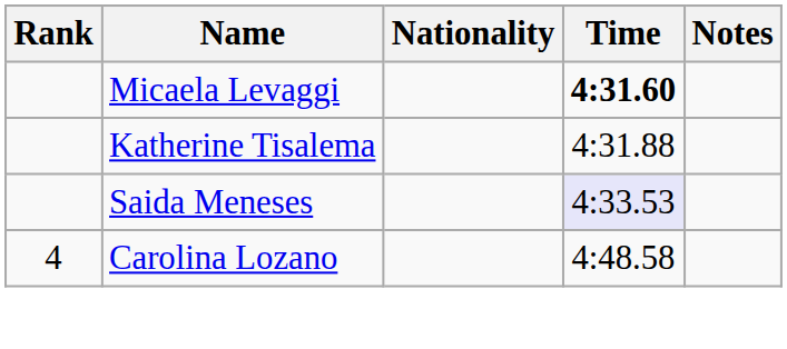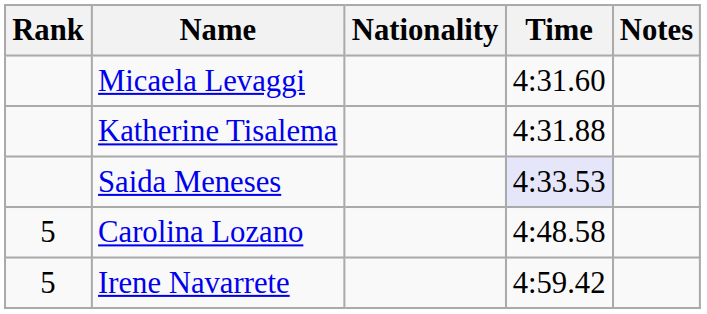Micaela Levaggi | Time: bold -> normal
Carolina Lozano | Rank: 4 -> 5
+ row: 5 | Irene Navarrete | 4:59.42
